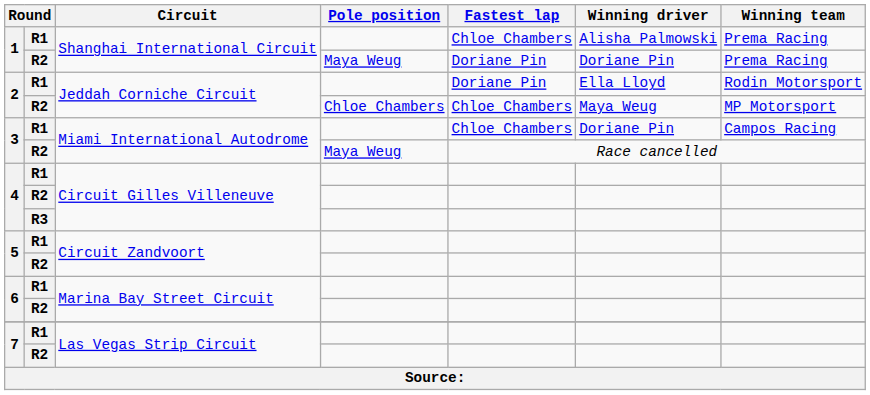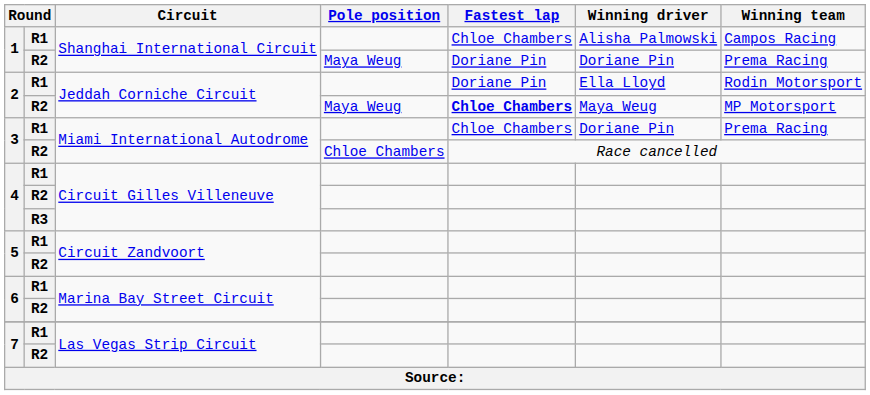1 / R1 | Winning team: Prema Racing -> Campos Racing
2 / R2 | Pole position: Chloe Chambers -> Maya Weug
2 / R2 | Fastest lap: normal -> bold
3 / R1 | Winning team: Campos Racing -> Prema Racing
3 / R2 | Pole position: Maya Weug -> Chloe Chambers
